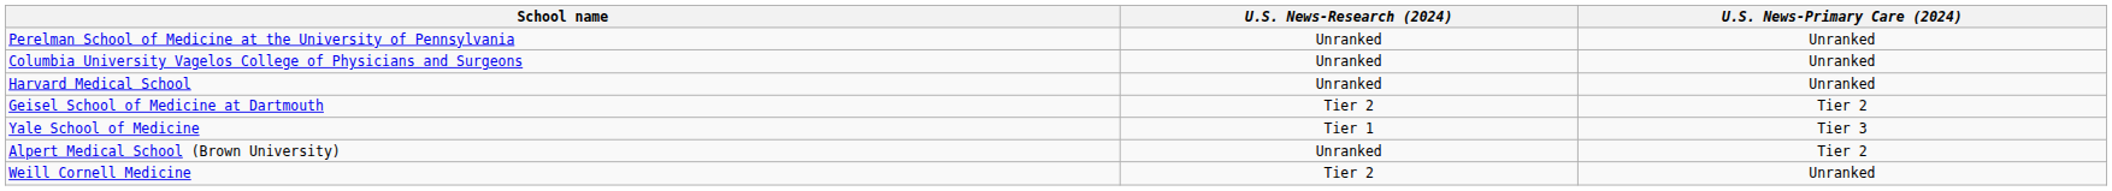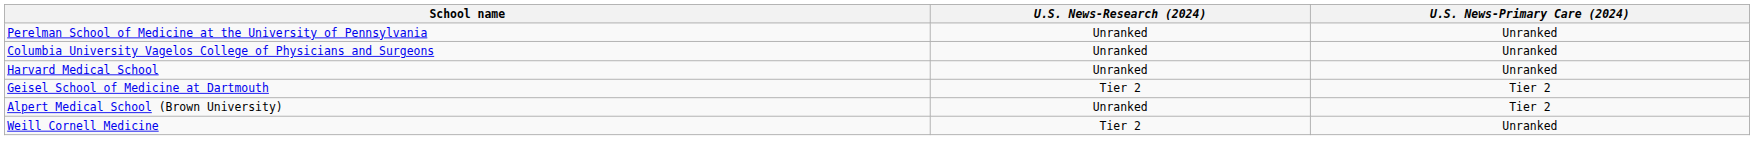- row: Yale School of Medicine | Tier 1 | Tier 3
